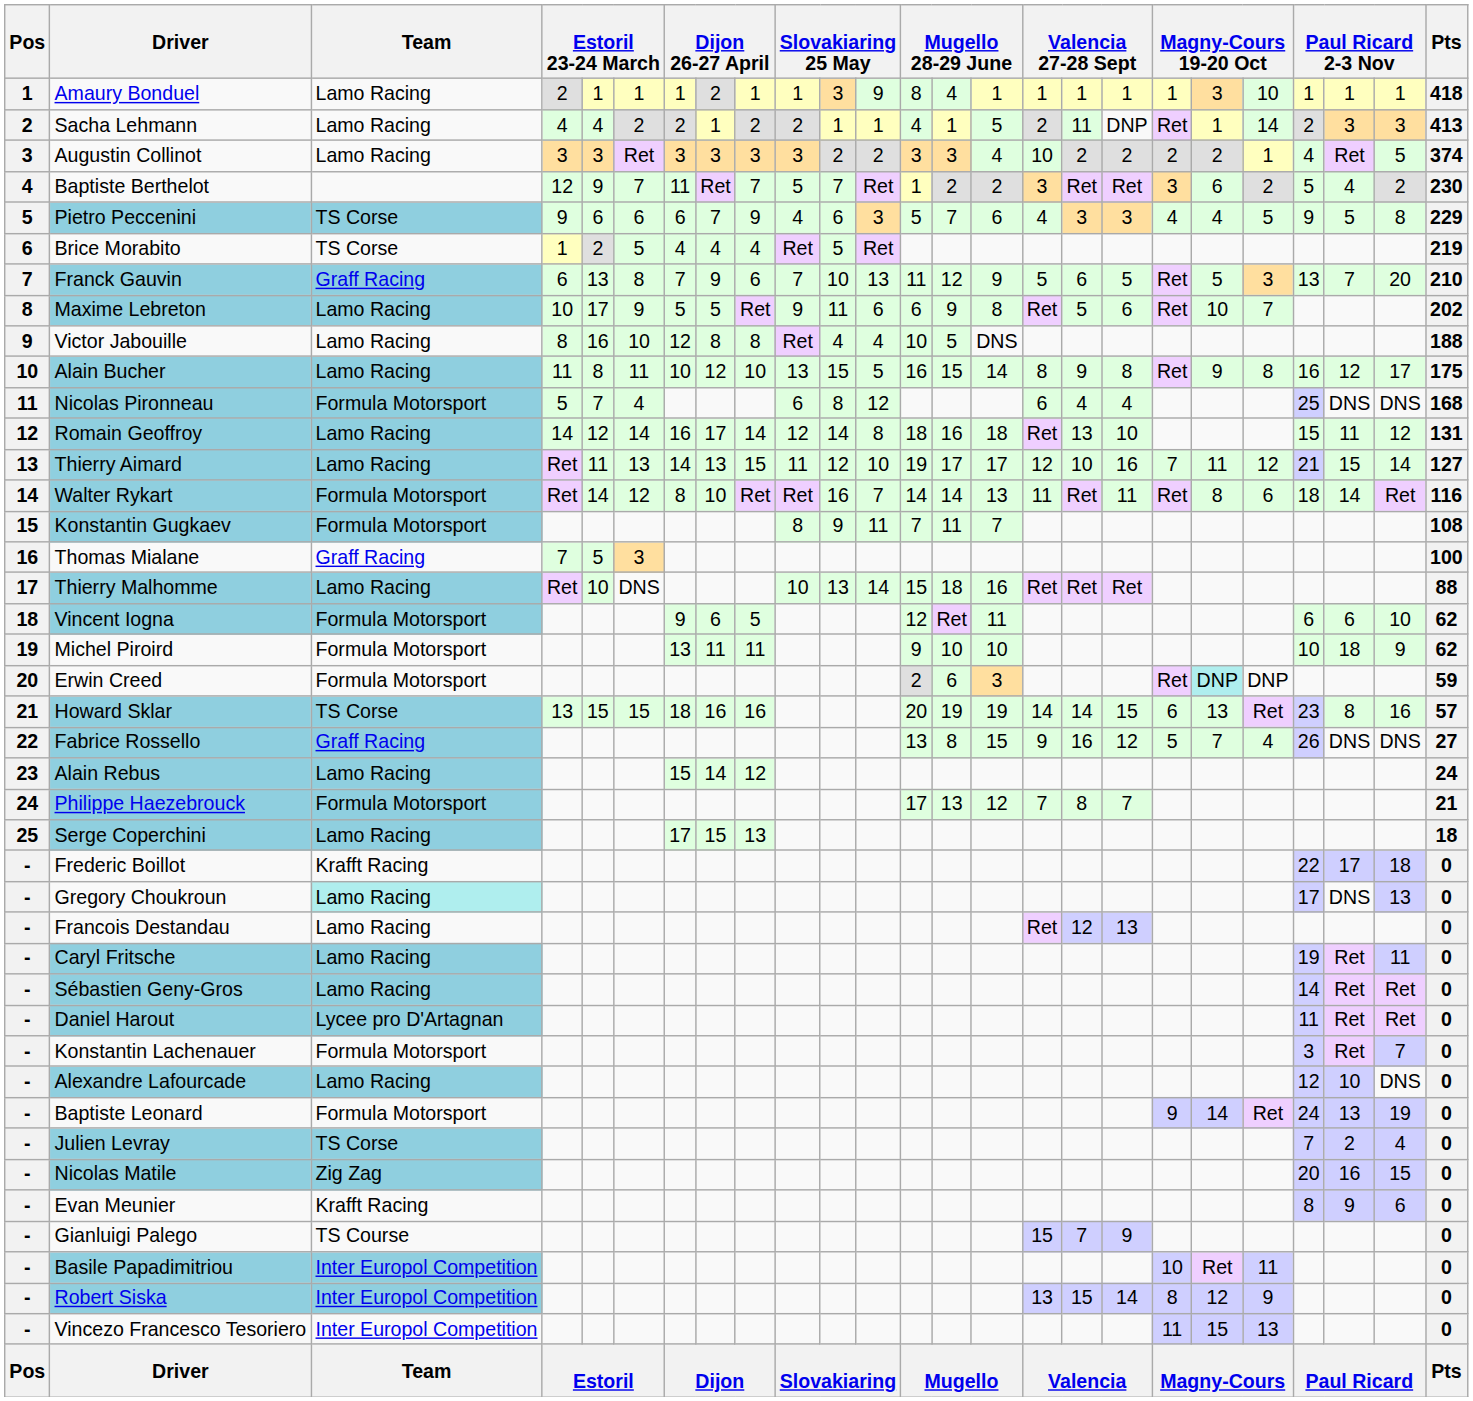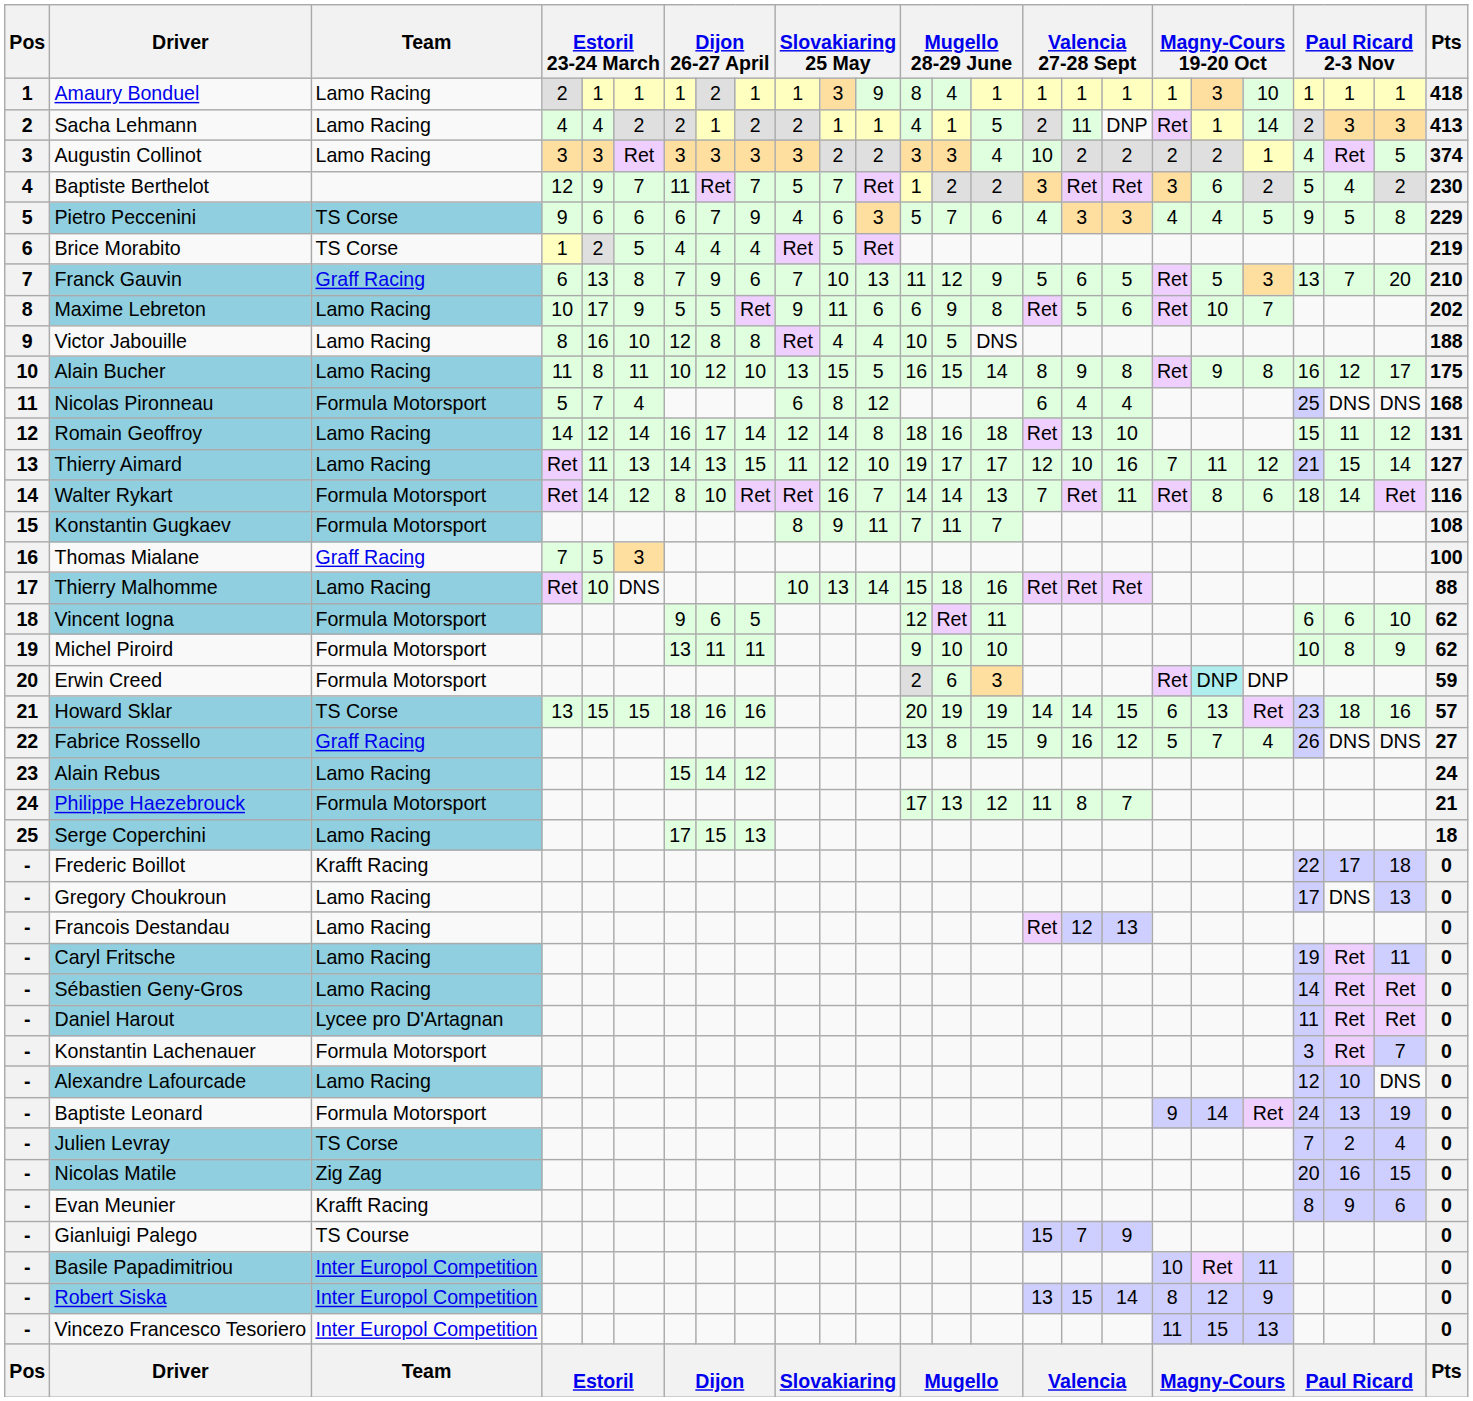Walter Rykart | column 16: 11 -> 7
Michel Piroird | column 23: 18 -> 8
Howard Sklar | column 23: 8 -> 18
Philippe Haezebrouck | column 16: 7 -> 11
Gregory Choukroun | Team: paleturquoise background -> no background
